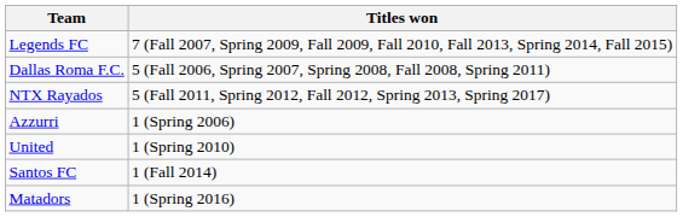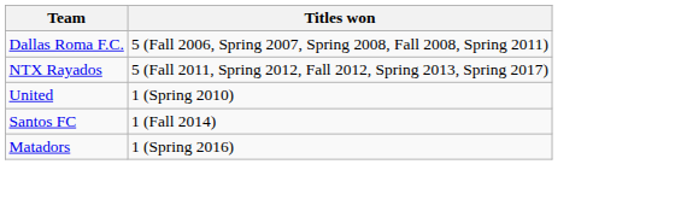- row: Legends FC | 7 (Fall 2007, Spring 2009, Fall 2009, Fall 2010, Fall 2013, Spring 2014, Fall 2015)
- row: Azzurri | 1 (Spring 2006)
